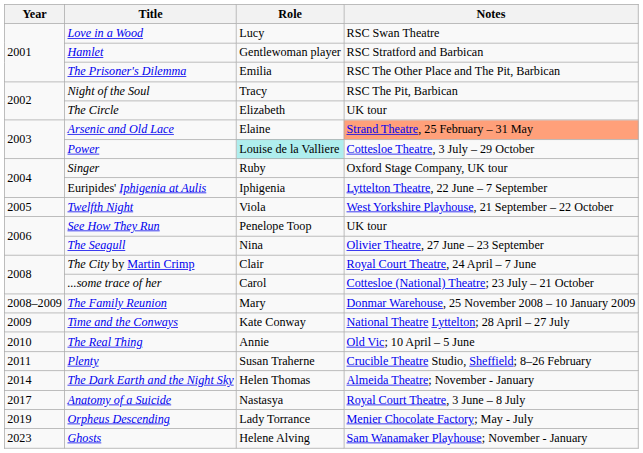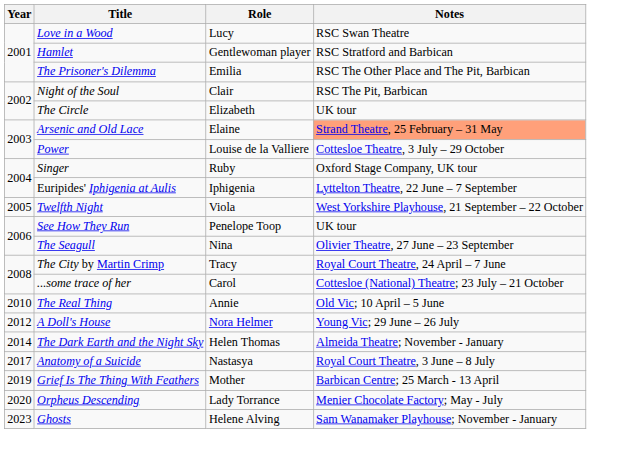Night of the Soul | Role: Tracy -> Clair
Power | Role: paleturquoise background -> no background
The City by Martin Crimp | Role: Clair -> Tracy
- row: 2008–2009 | The Family Reunion | Mary | Donmar Warehouse, 25 November 2008 – 10 January 2009
- row: 2009 | Time and the Conways | Kate Conway | National Theatre Lyttelton; 28 April – 27 July
- row: 2011 | Plenty | Susan Traherne | Crucible Theatre Studio, Sheffield; 8–26 February
+ row: 2012 | A Doll's House | Nora Helmer | Young Vic; 29 June – 26 July
+ row: 2019 | Grief Is The Thing With Feathers | Mother | Barbican Centre; 25 March - 13 April
Orpheus Descending | Year: 2019 -> 2020
